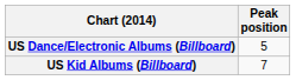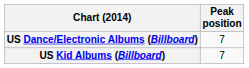US Dance/Electronic Albums (Billboard) | Peak position: 5 -> 7
